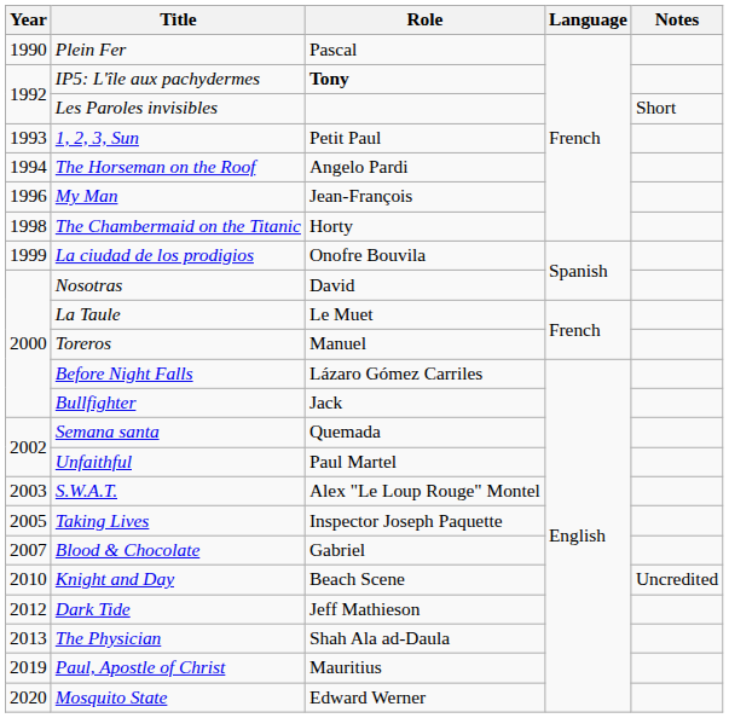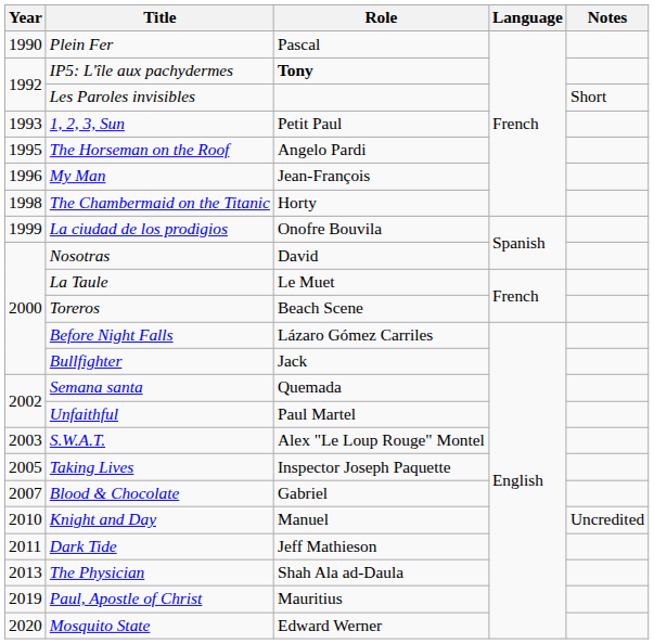The Horseman on the Roof | Year: 1994 -> 1995
Toreros | Role: Manuel -> Beach Scene
Knight and Day | Role: Beach Scene -> Manuel
Dark Tide | Year: 2012 -> 2011
